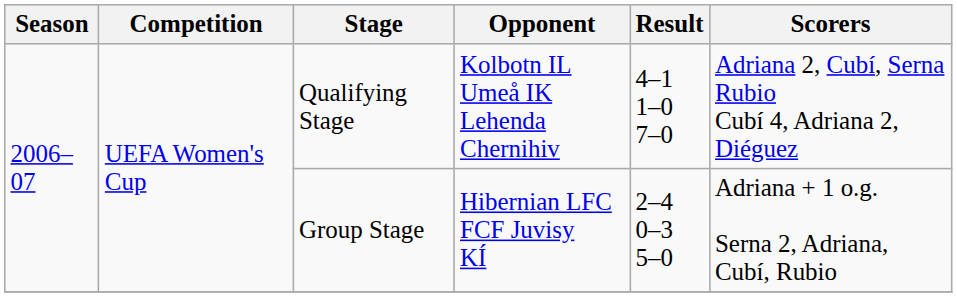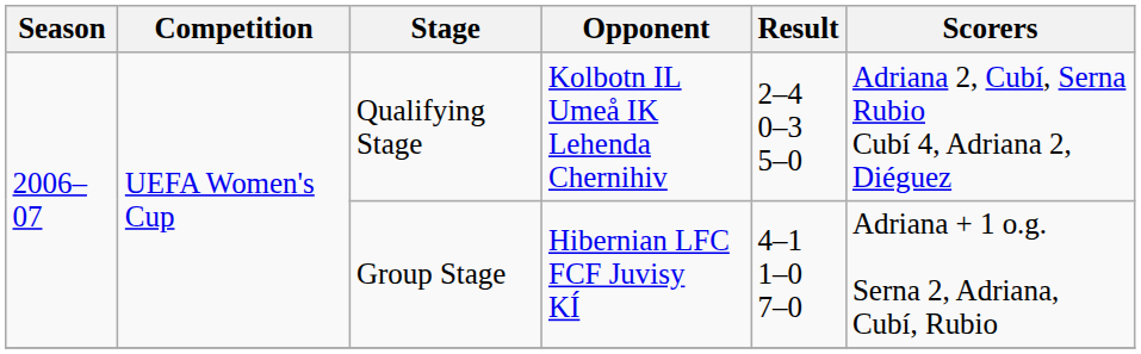Qualifying Stage | Result: 4–1 1–0 7–0 -> 2–4 0–3 5–0
Group Stage | Result: 2–4 0–3 5–0 -> 4–1 1–0 7–0
